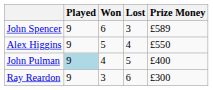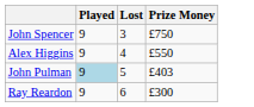- column: Won | 6 | 5 | 4 | 3
John Spencer | Prize Money: £589 -> £750
John Pulman | Prize Money: £400 -> £403
